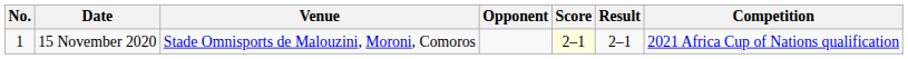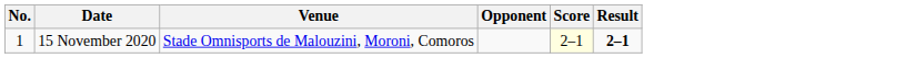- column: Competition | 2021 Africa Cup of Nations qualification
15 November 2020 | Result: normal -> bold
